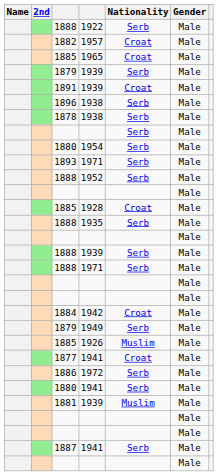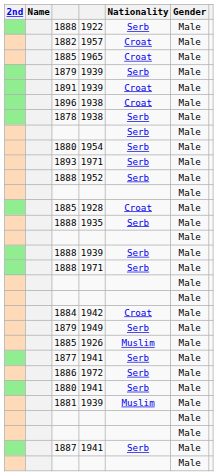columns swapped: Name <-> 2nd
1896 / 1938 | Nationality: Serb -> Croat
1877 / 1941 | Nationality: Croat -> Serb
